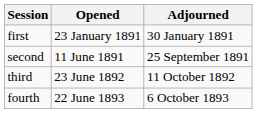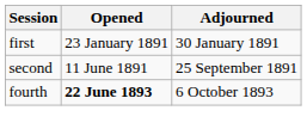- row: third | 23 June 1892 | 11 October 1892
fourth | Opened: normal -> bold
